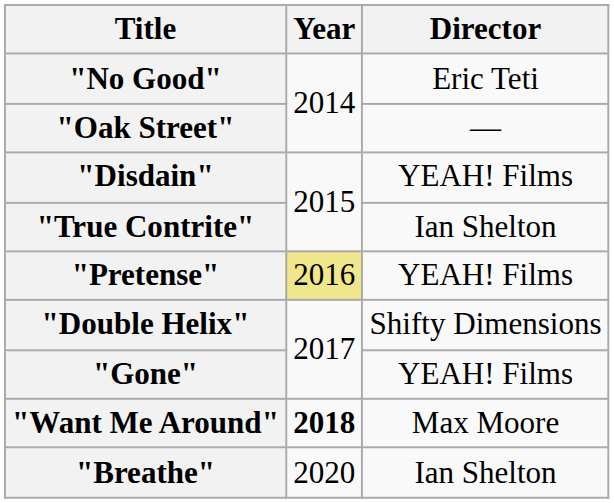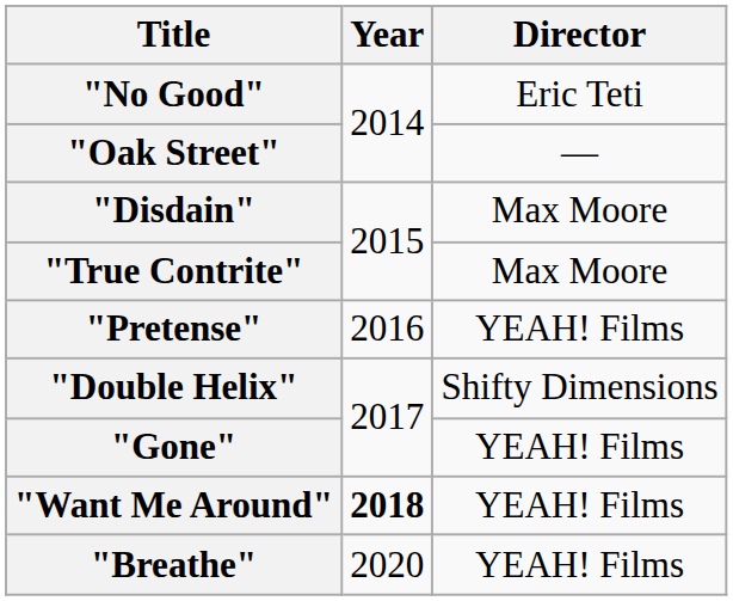"Disdain" | Director: YEAH! Films -> Max Moore
"True Contrite" | Director: Ian Shelton -> Max Moore
"Pretense" | Year: khaki background -> no background
"Want Me Around" | Director: Max Moore -> YEAH! Films
"Breathe" | Director: Ian Shelton -> YEAH! Films
